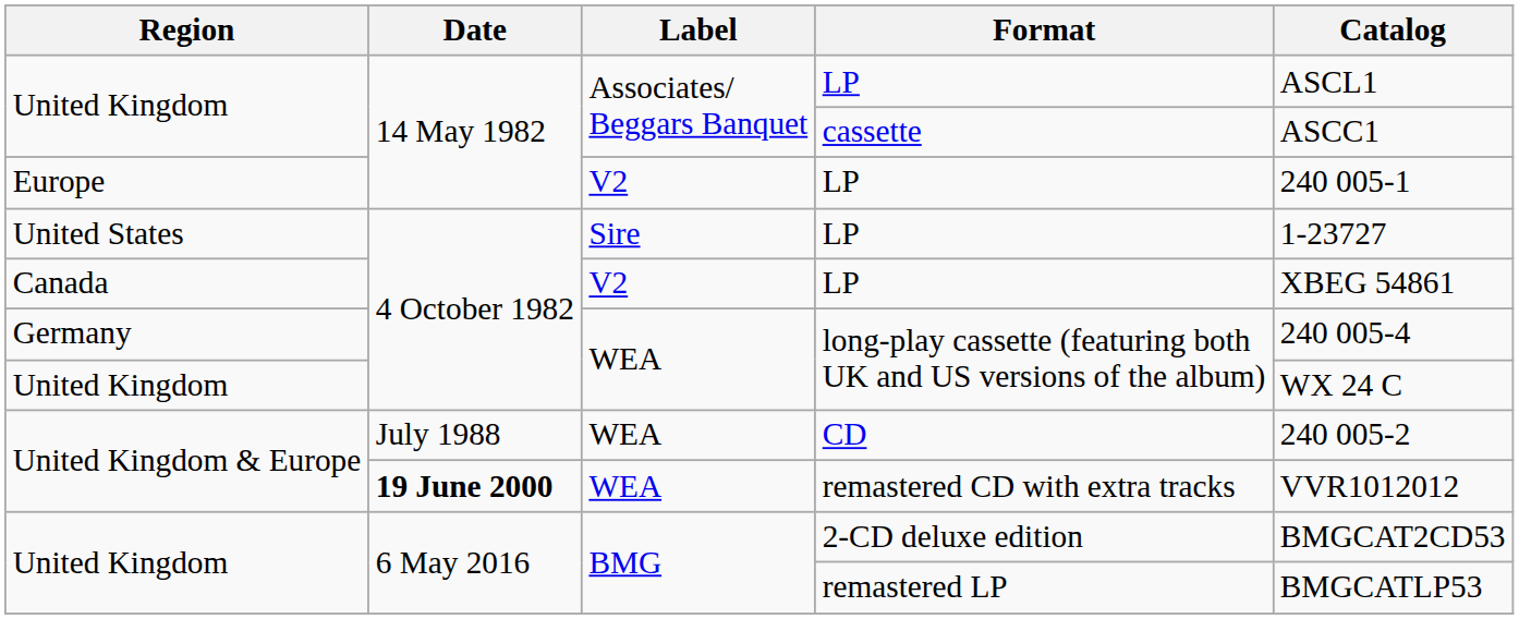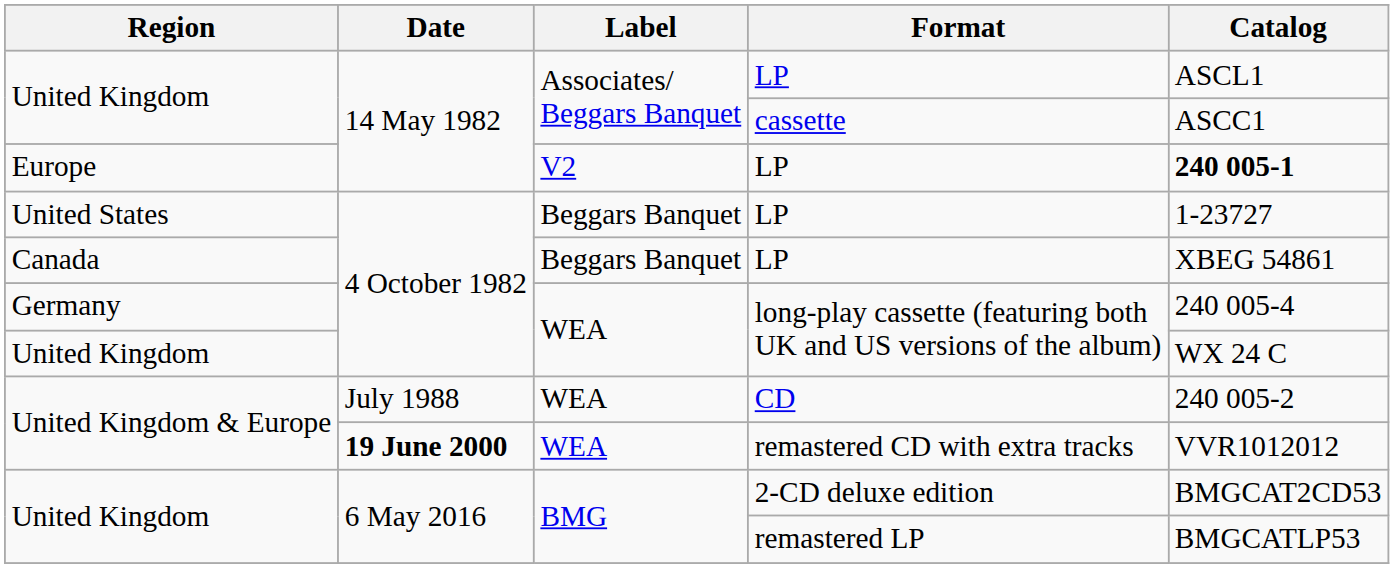Europe / LP | Catalog: normal -> bold
United States / LP | Label: Sire -> Beggars Banquet
Canada / LP | Label: V2 -> Beggars Banquet
